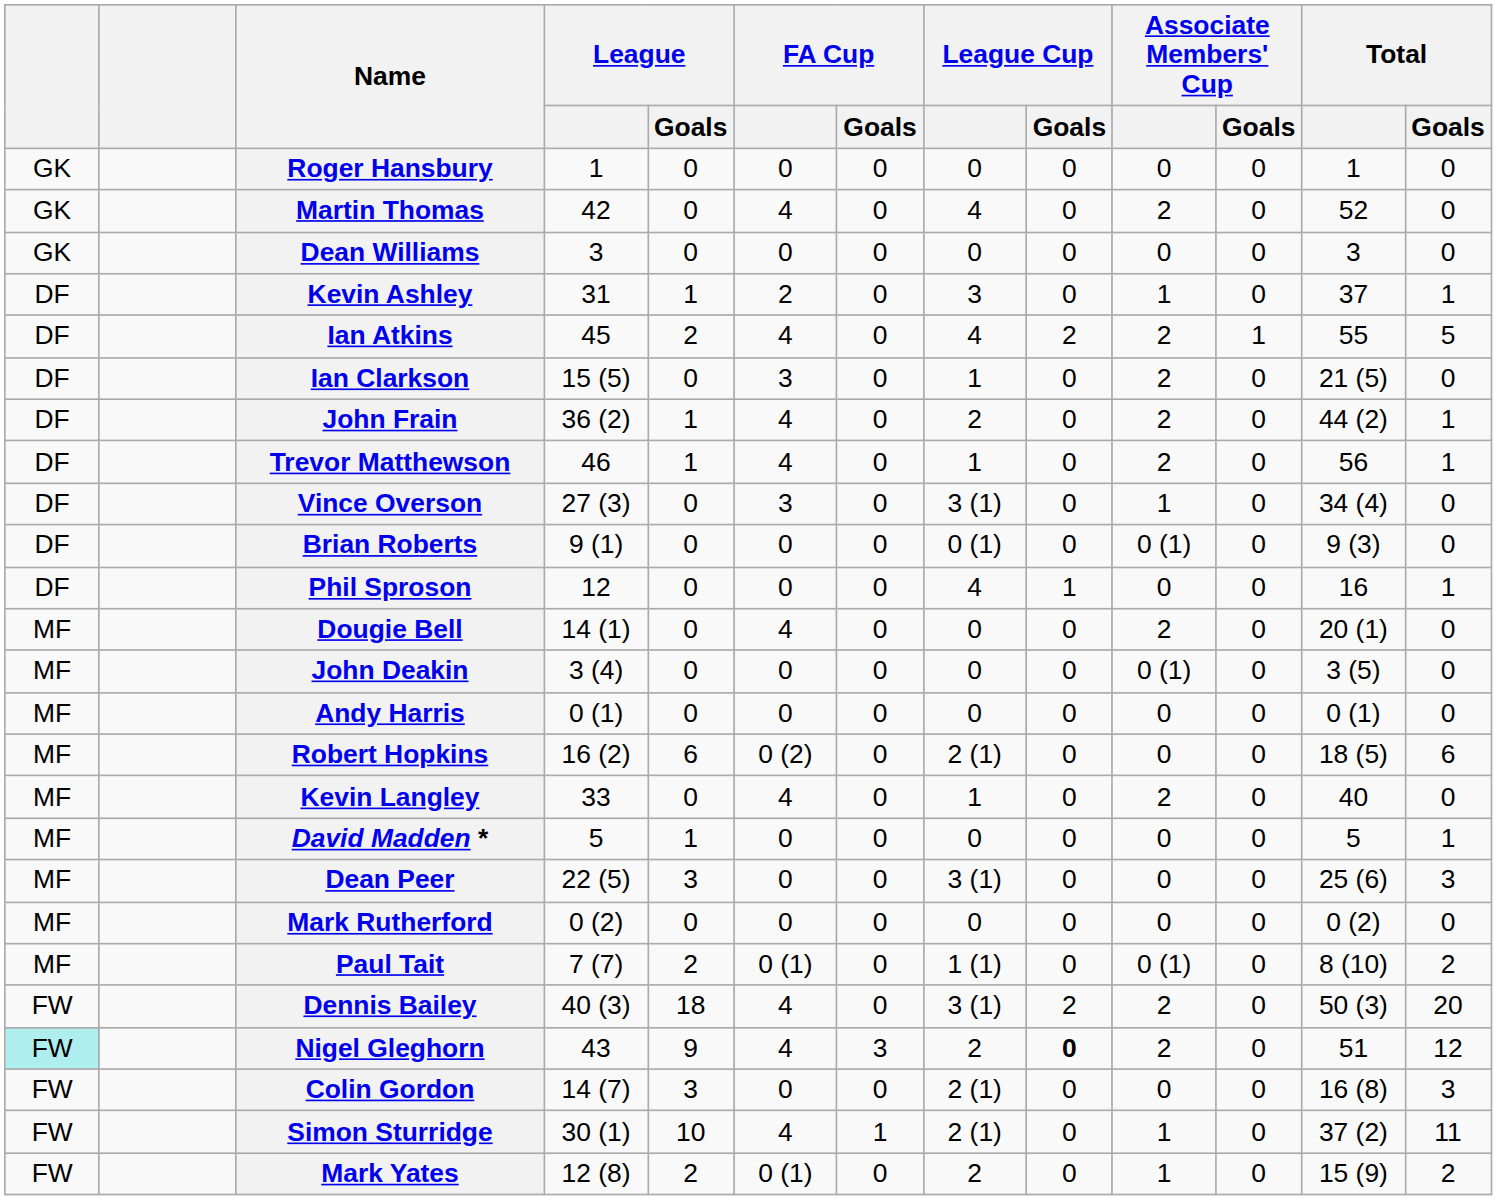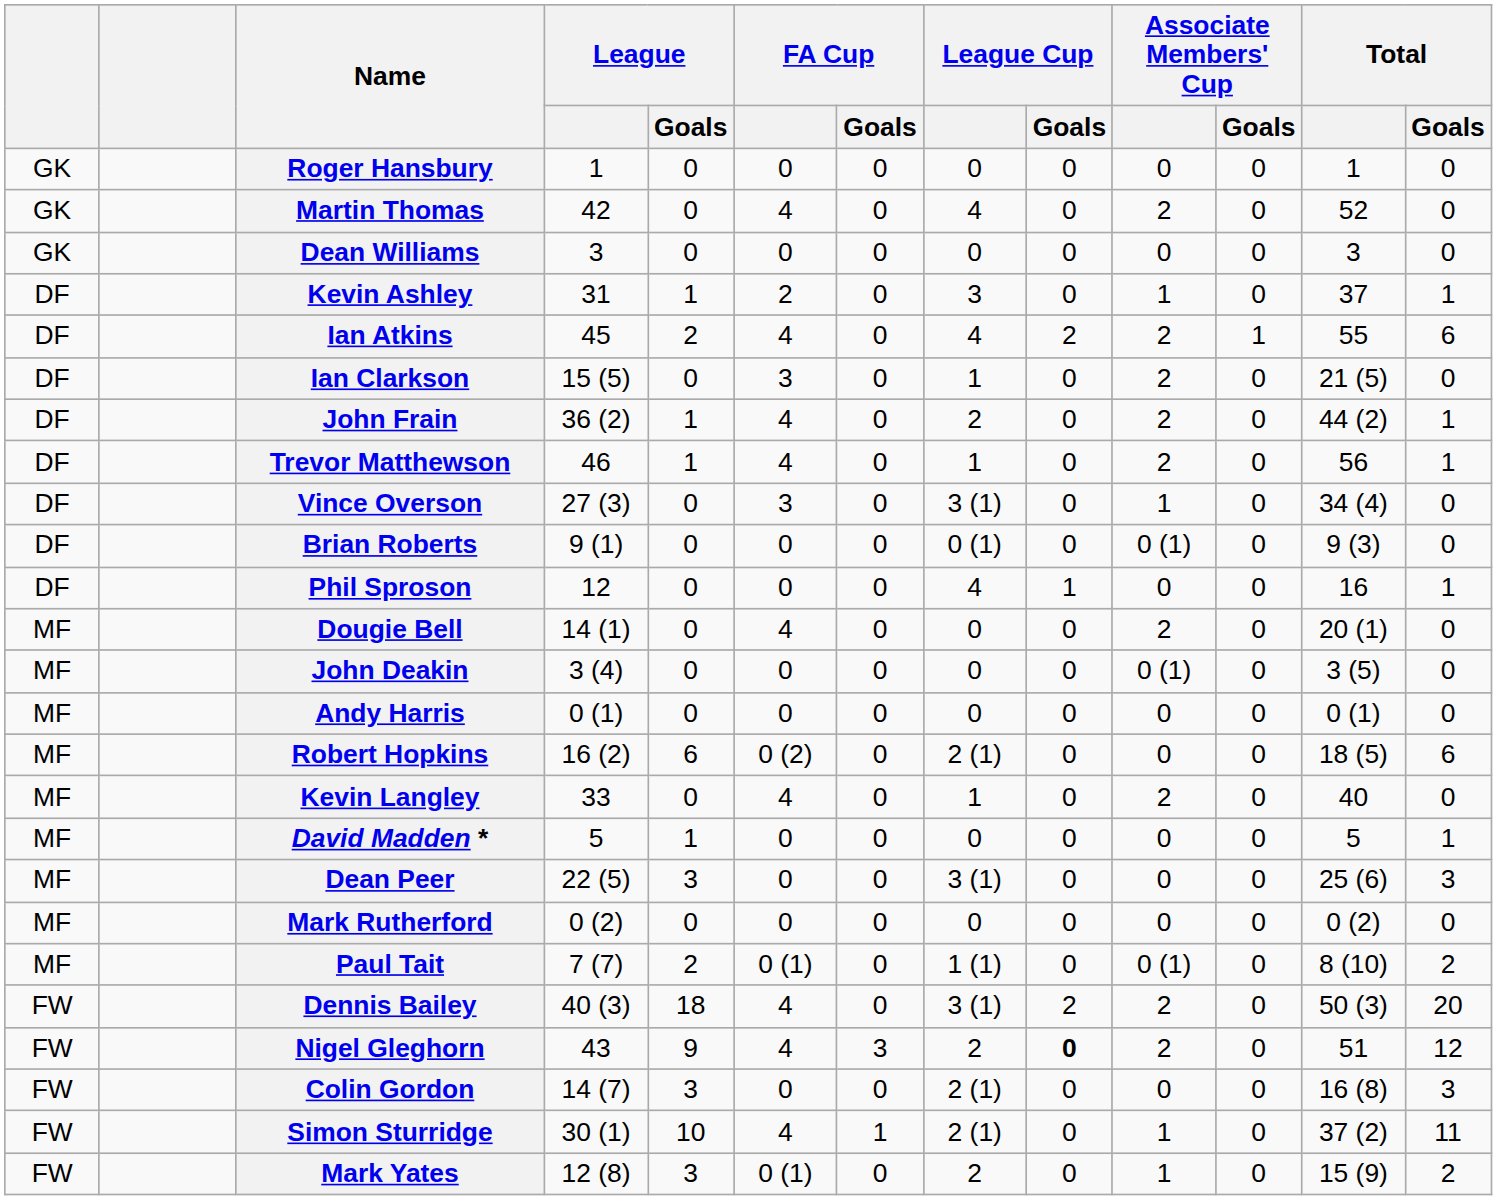Ian Atkins | Total / Goals: 5 -> 6
Nigel Gleghorn | column 1: paleturquoise background -> no background
Mark Yates | League / Goals: 2 -> 3
